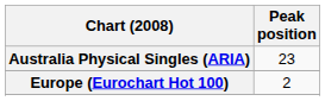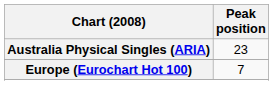Europe (Eurochart Hot 100) | Peak position: 2 -> 7
